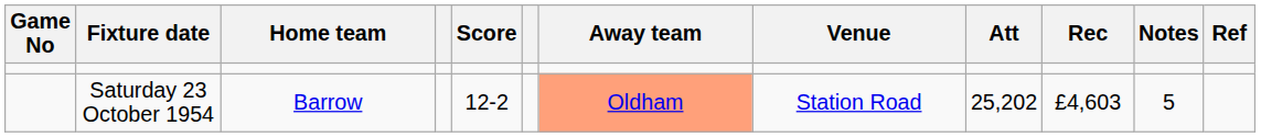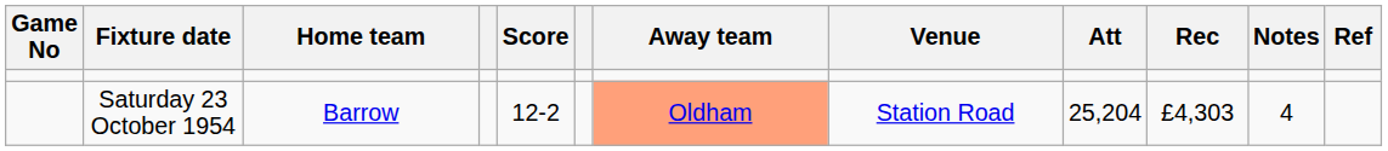Saturday 23 October 1954 | Att: 25,202 -> 25,204
Saturday 23 October 1954 | Rec: £4,603 -> £4,303
Saturday 23 October 1954 | Notes: 5 -> 4
